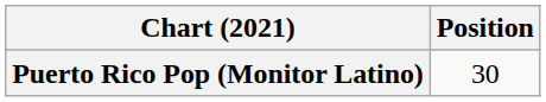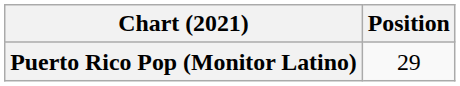Puerto Rico Pop (Monitor Latino) | Position: 30 -> 29
